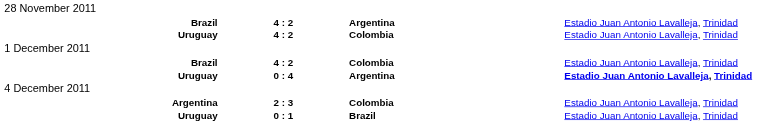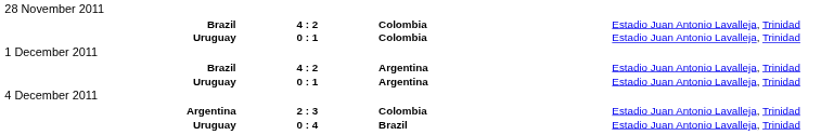rows swapped: Brazil / Argentina <-> Brazil / Colombia
Uruguay / Colombia | column 2: 4 : 2 -> 0 : 1
Uruguay / Argentina | column 2: 0 : 4 -> 0 : 1
Uruguay / Argentina | column 4: bold -> normal
Uruguay / Brazil | column 2: 0 : 1 -> 0 : 4
